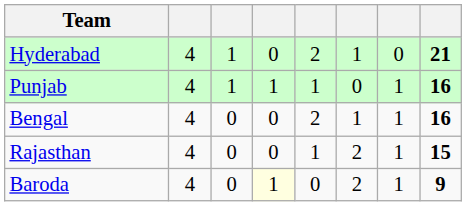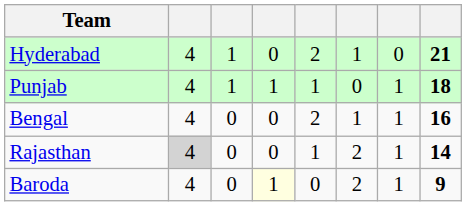Punjab | column 8: 16 -> 18
Rajasthan | column 2: no background -> lightgrey background
Rajasthan | column 8: 15 -> 14
